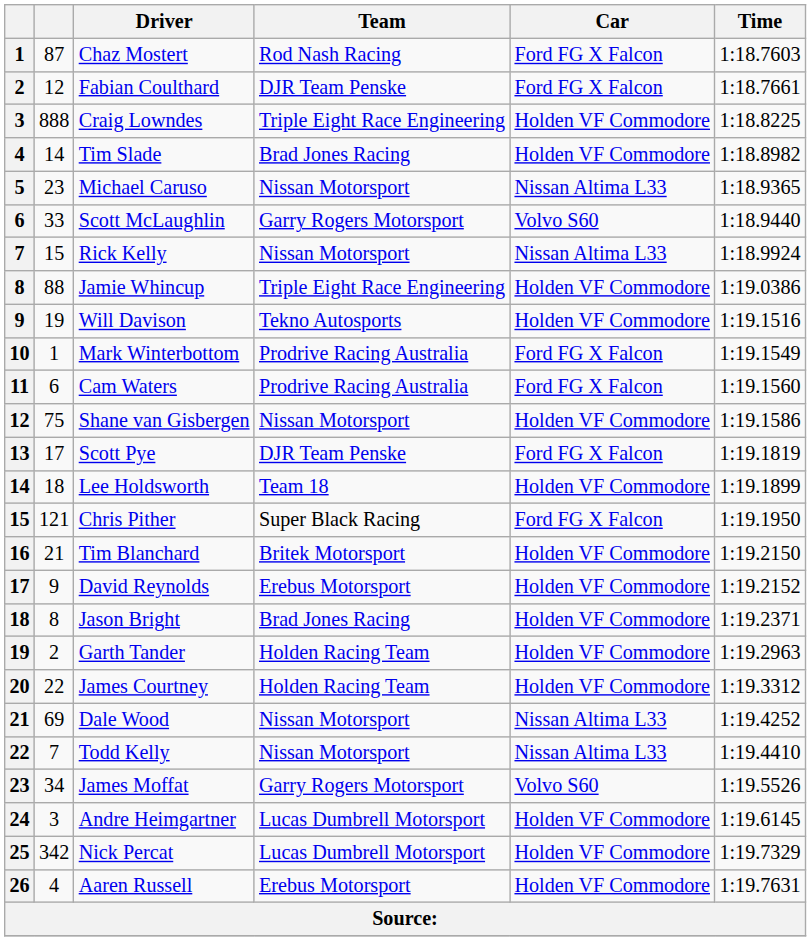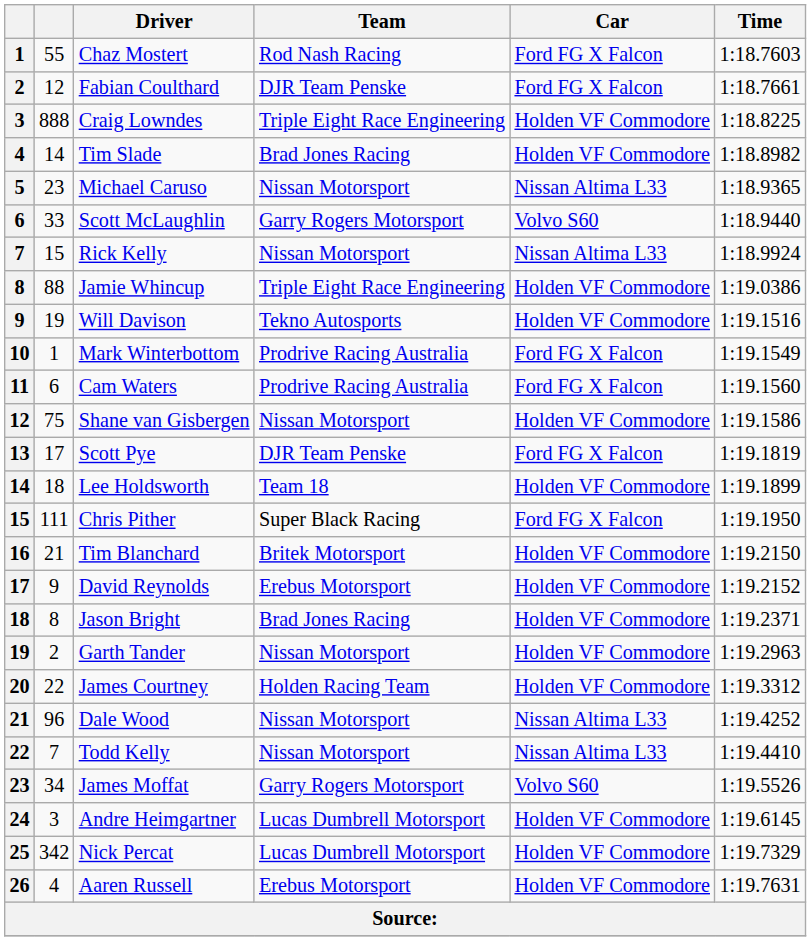Chaz Mostert | column 2: 87 -> 55
Chris Pither | column 2: 121 -> 111
Garth Tander | Team: Holden Racing Team -> Nissan Motorsport
Dale Wood | column 2: 69 -> 96
